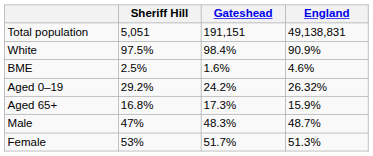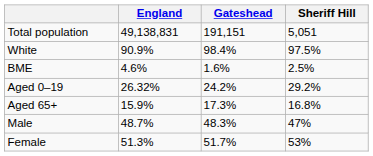columns swapped: Sheriff Hill <-> England
